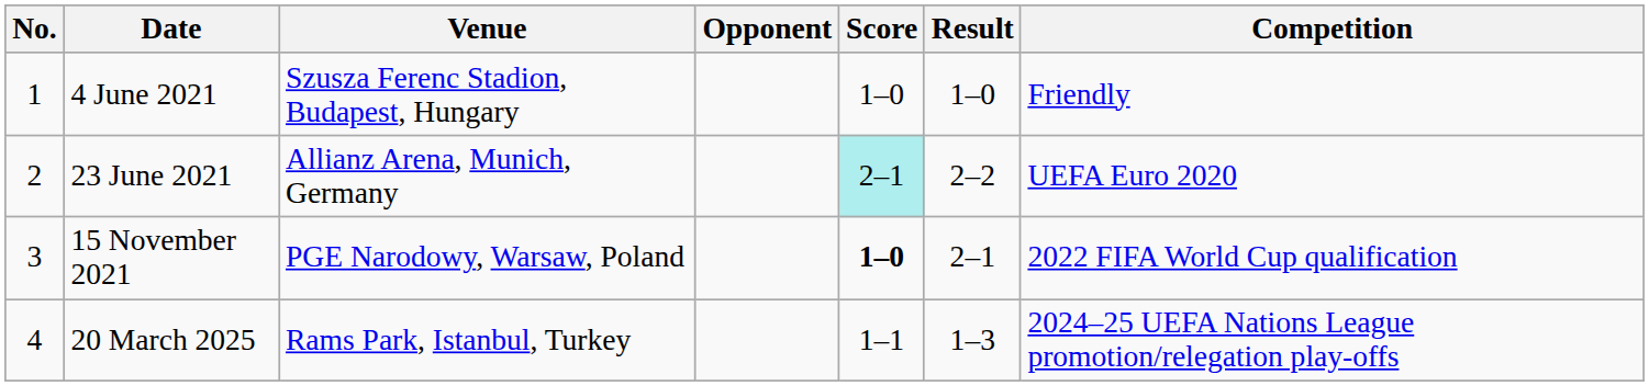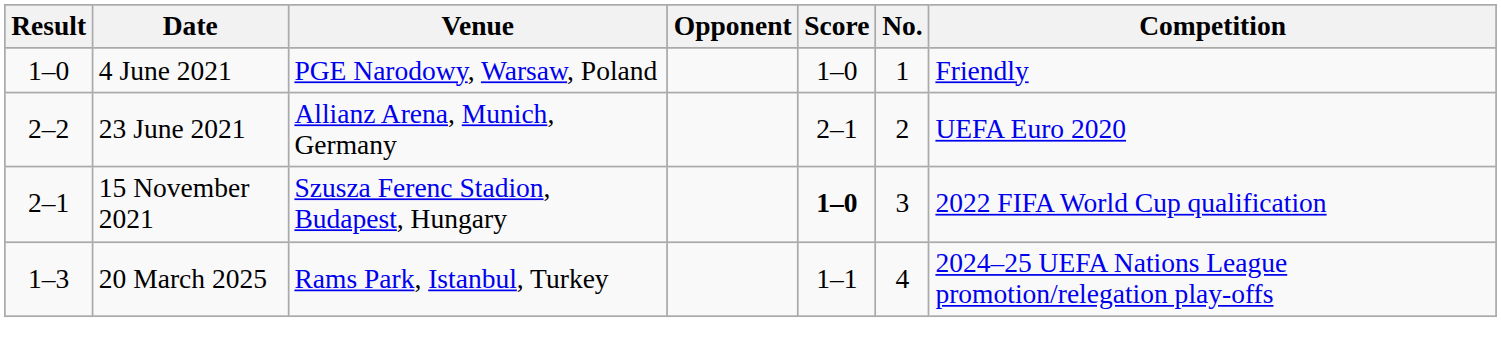columns swapped: No. <-> Result
4 June 2021 | Venue: Szusza Ferenc Stadion, Budapest, Hungary -> PGE Narodowy, Warsaw, Poland
23 June 2021 | Score: paleturquoise background -> no background
15 November 2021 | Venue: PGE Narodowy, Warsaw, Poland -> Szusza Ferenc Stadion, Budapest, Hungary
